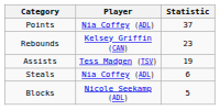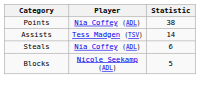Points | Statistic: 37 -> 38
- row: Rebounds | Kelsey Griffin (CAN) | 23
Assists | Statistic: 19 -> 14
